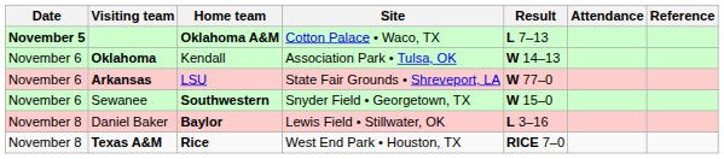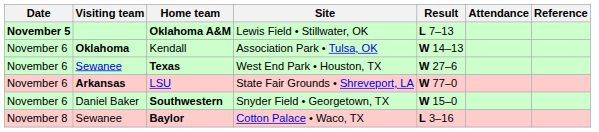Oklahoma A&M | Site: Cotton Palace • Waco, TX -> Lewis Field • Stillwater, OK
+ row: November 6 | Sewanee | Texas | West End Park • Houston, TX | W 27–6
Southwestern | Visiting team: Sewanee -> Daniel Baker
Baylor | Visiting team: Daniel Baker -> Sewanee
Baylor | Site: Lewis Field • Stillwater, OK -> Cotton Palace • Waco, TX
- row: November 8 | Texas A&M | Rice | West End Park • Houston, TX | RICE 7–0
